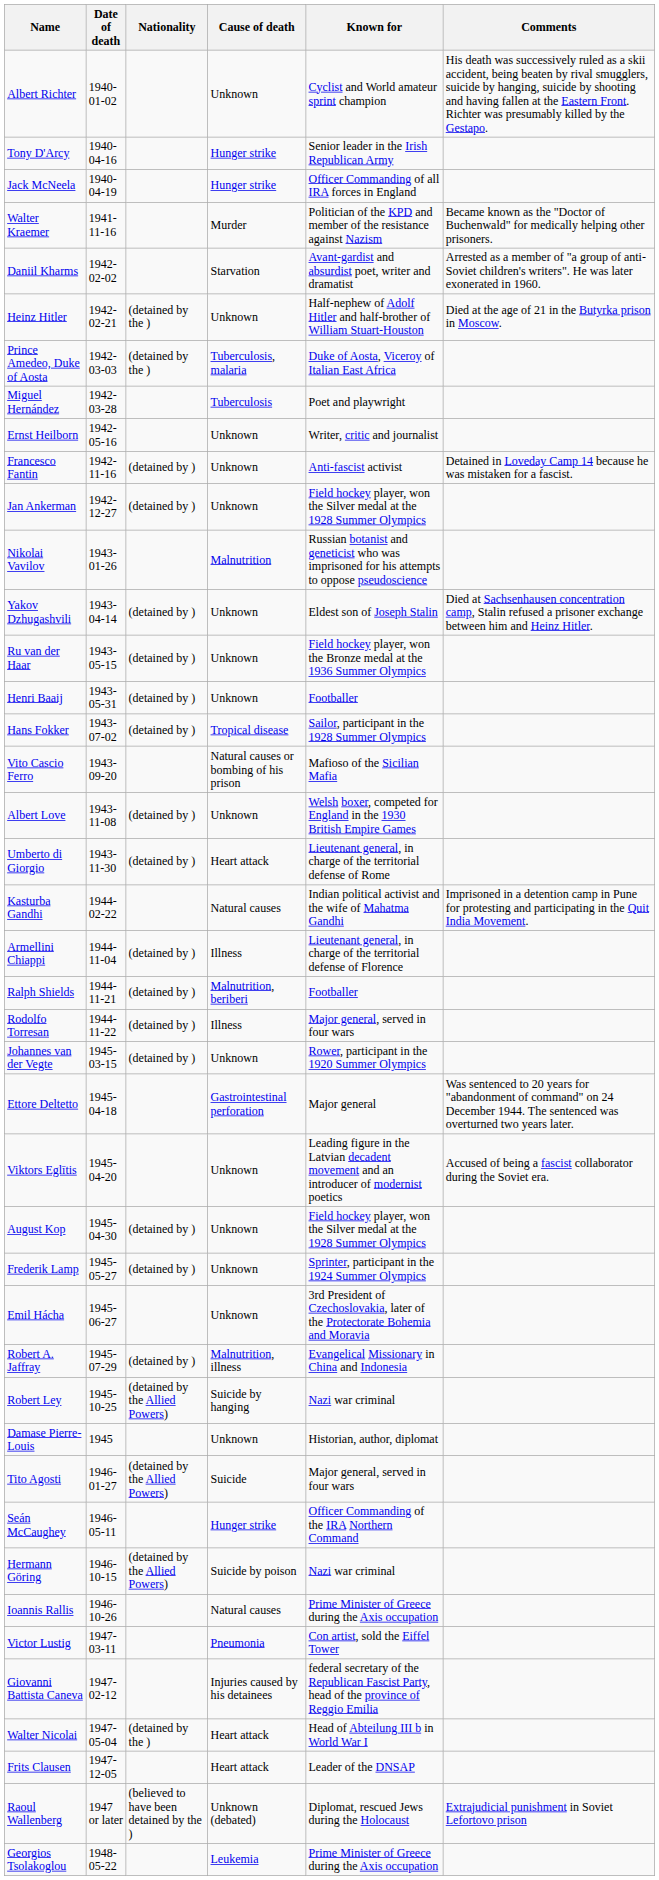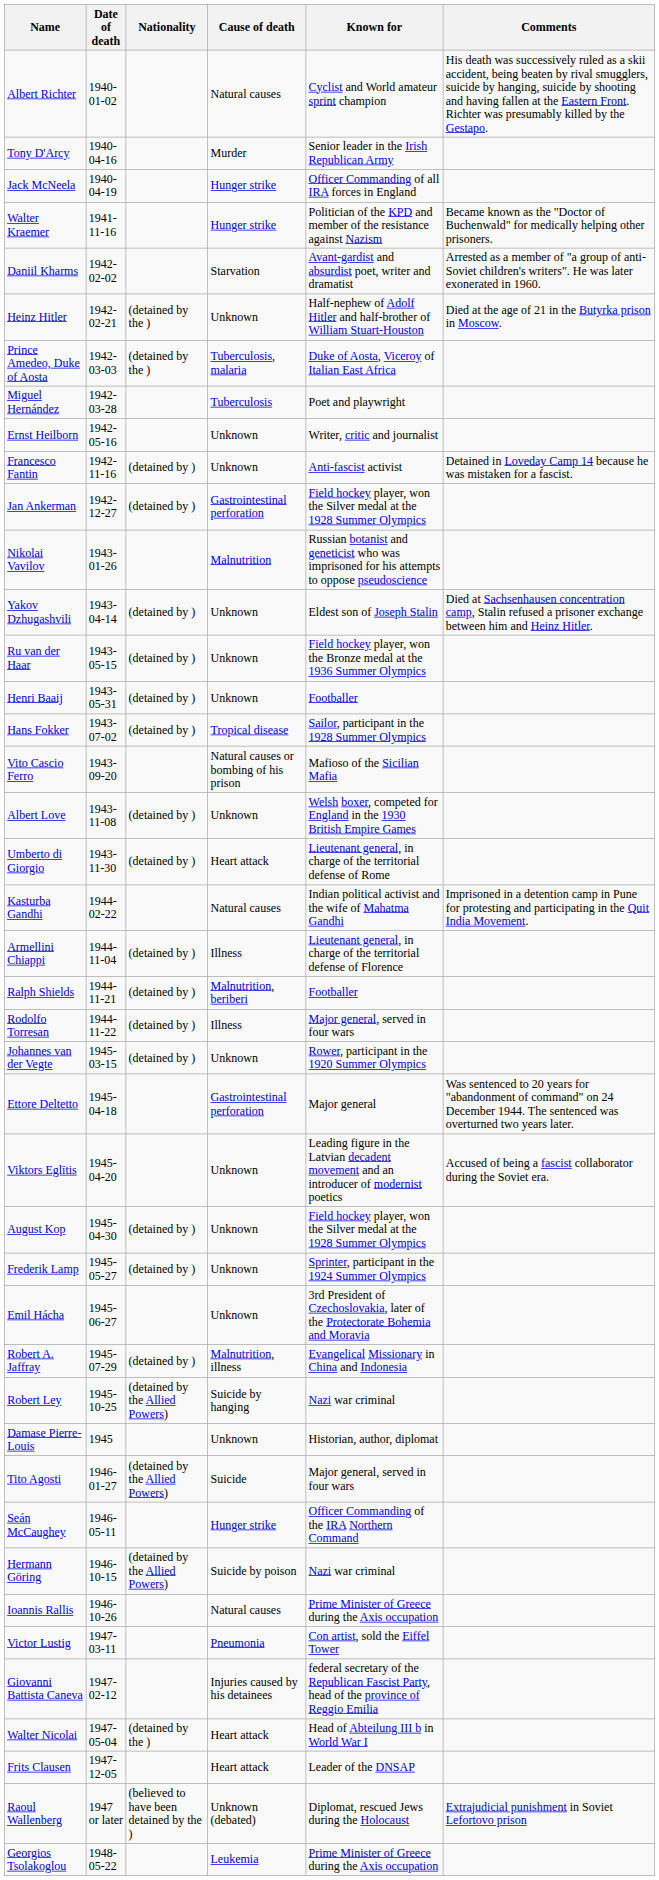Albert Richter | Cause of death: Unknown -> Natural causes
Tony D'Arcy | Cause of death: Hunger strike -> Murder
Walter Kraemer | Cause of death: Murder -> Hunger strike
Jan Ankerman | Cause of death: Unknown -> Gastrointestinal perforation
